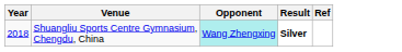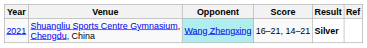+ column: Score | 16–21, 14–21
Shuangliu Sports Centre Gymnasium, Chengdu, China | Year: 2018 -> 2021
